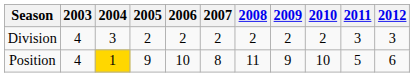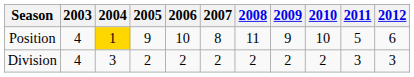rows swapped: Division <-> Position
